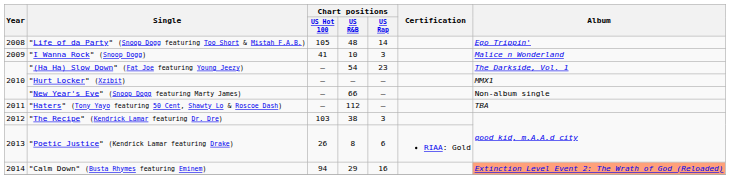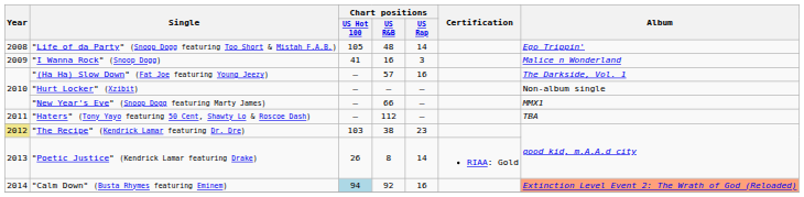"I Wanna Rock" (Snoop Dogg) | Chart positions / US R&B: 10 -> 16
"(Ha Ha) Slow Down" (Fat Joe featuring Young Jeezy) | Chart positions / US R&B: 54 -> 57
"(Ha Ha) Slow Down" (Fat Joe featuring Young Jeezy) | Chart positions / US Rap: 23 -> 16
"Hurt Locker" (Xzibit) | Album: MMX1 -> Non-album single
"New Year's Eve" (Snoop Dogg featuring Marty James) | Album: Non-album single -> MMX1
"The Recipe" (Kendrick Lamar featuring Dr. Dre) | Year: no background -> khaki background
"The Recipe" (Kendrick Lamar featuring Dr. Dre) | Chart positions / US Rap: 3 -> 23
"Poetic Justice" (Kendrick Lamar featuring Drake) | Chart positions / US Rap: 6 -> 14
"Calm Down" (Busta Rhymes featuring Eminem) | Chart positions / US Hot 100: no background -> lightblue background
"Calm Down" (Busta Rhymes featuring Eminem) | Chart positions / US R&B: 29 -> 92
